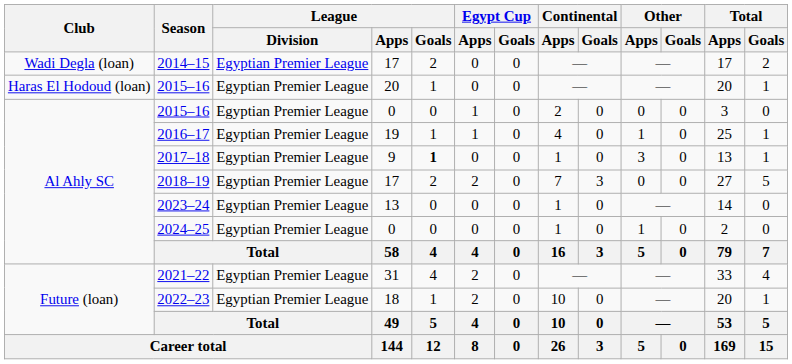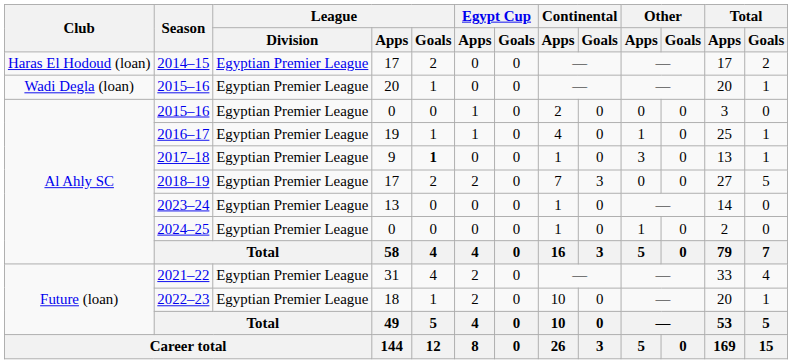2014–15 | Club: Wadi Degla (loan) -> Haras El Hodoud (loan)
2015–16 / 20 | Club: Haras El Hodoud (loan) -> Wadi Degla (loan)
